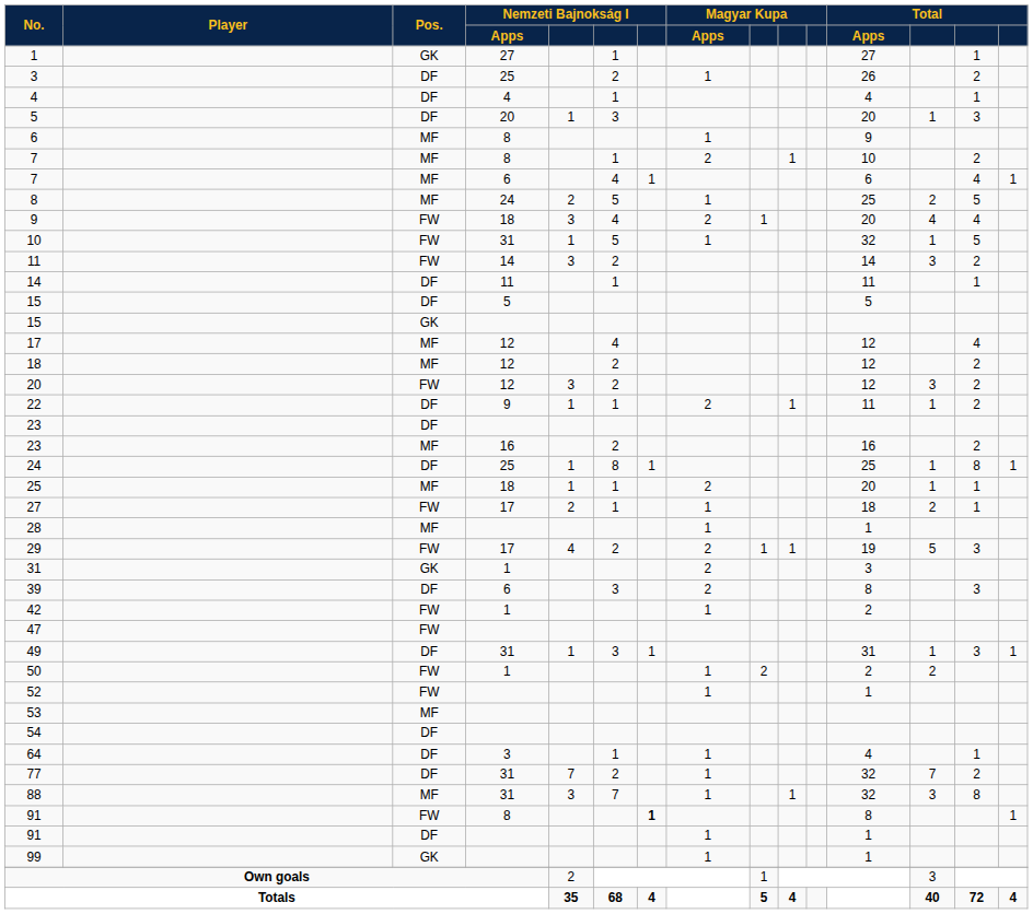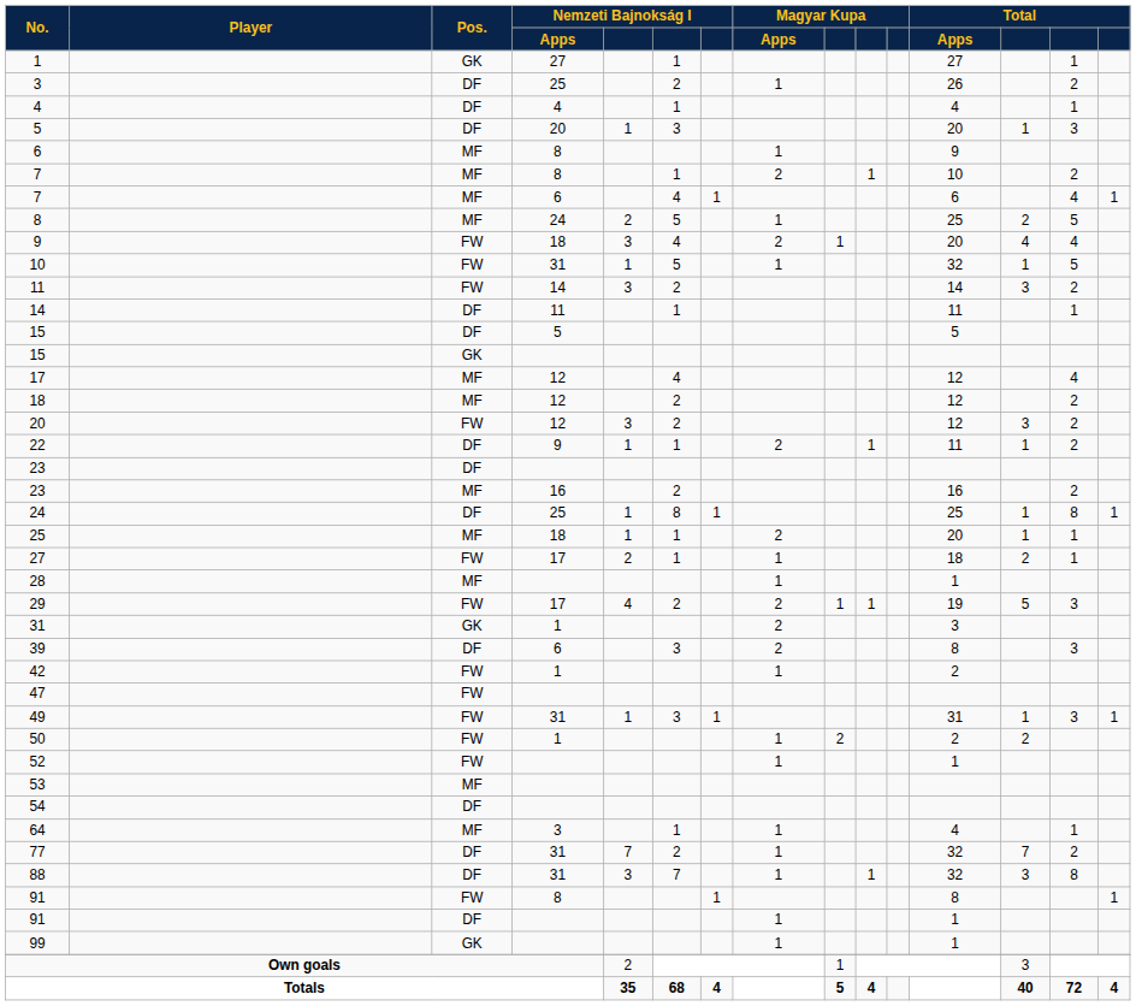49 | Pos.: DF -> FW
64 | Pos.: DF -> MF
88 | Pos.: MF -> DF
91 / 8 | column 7: bold -> normal
